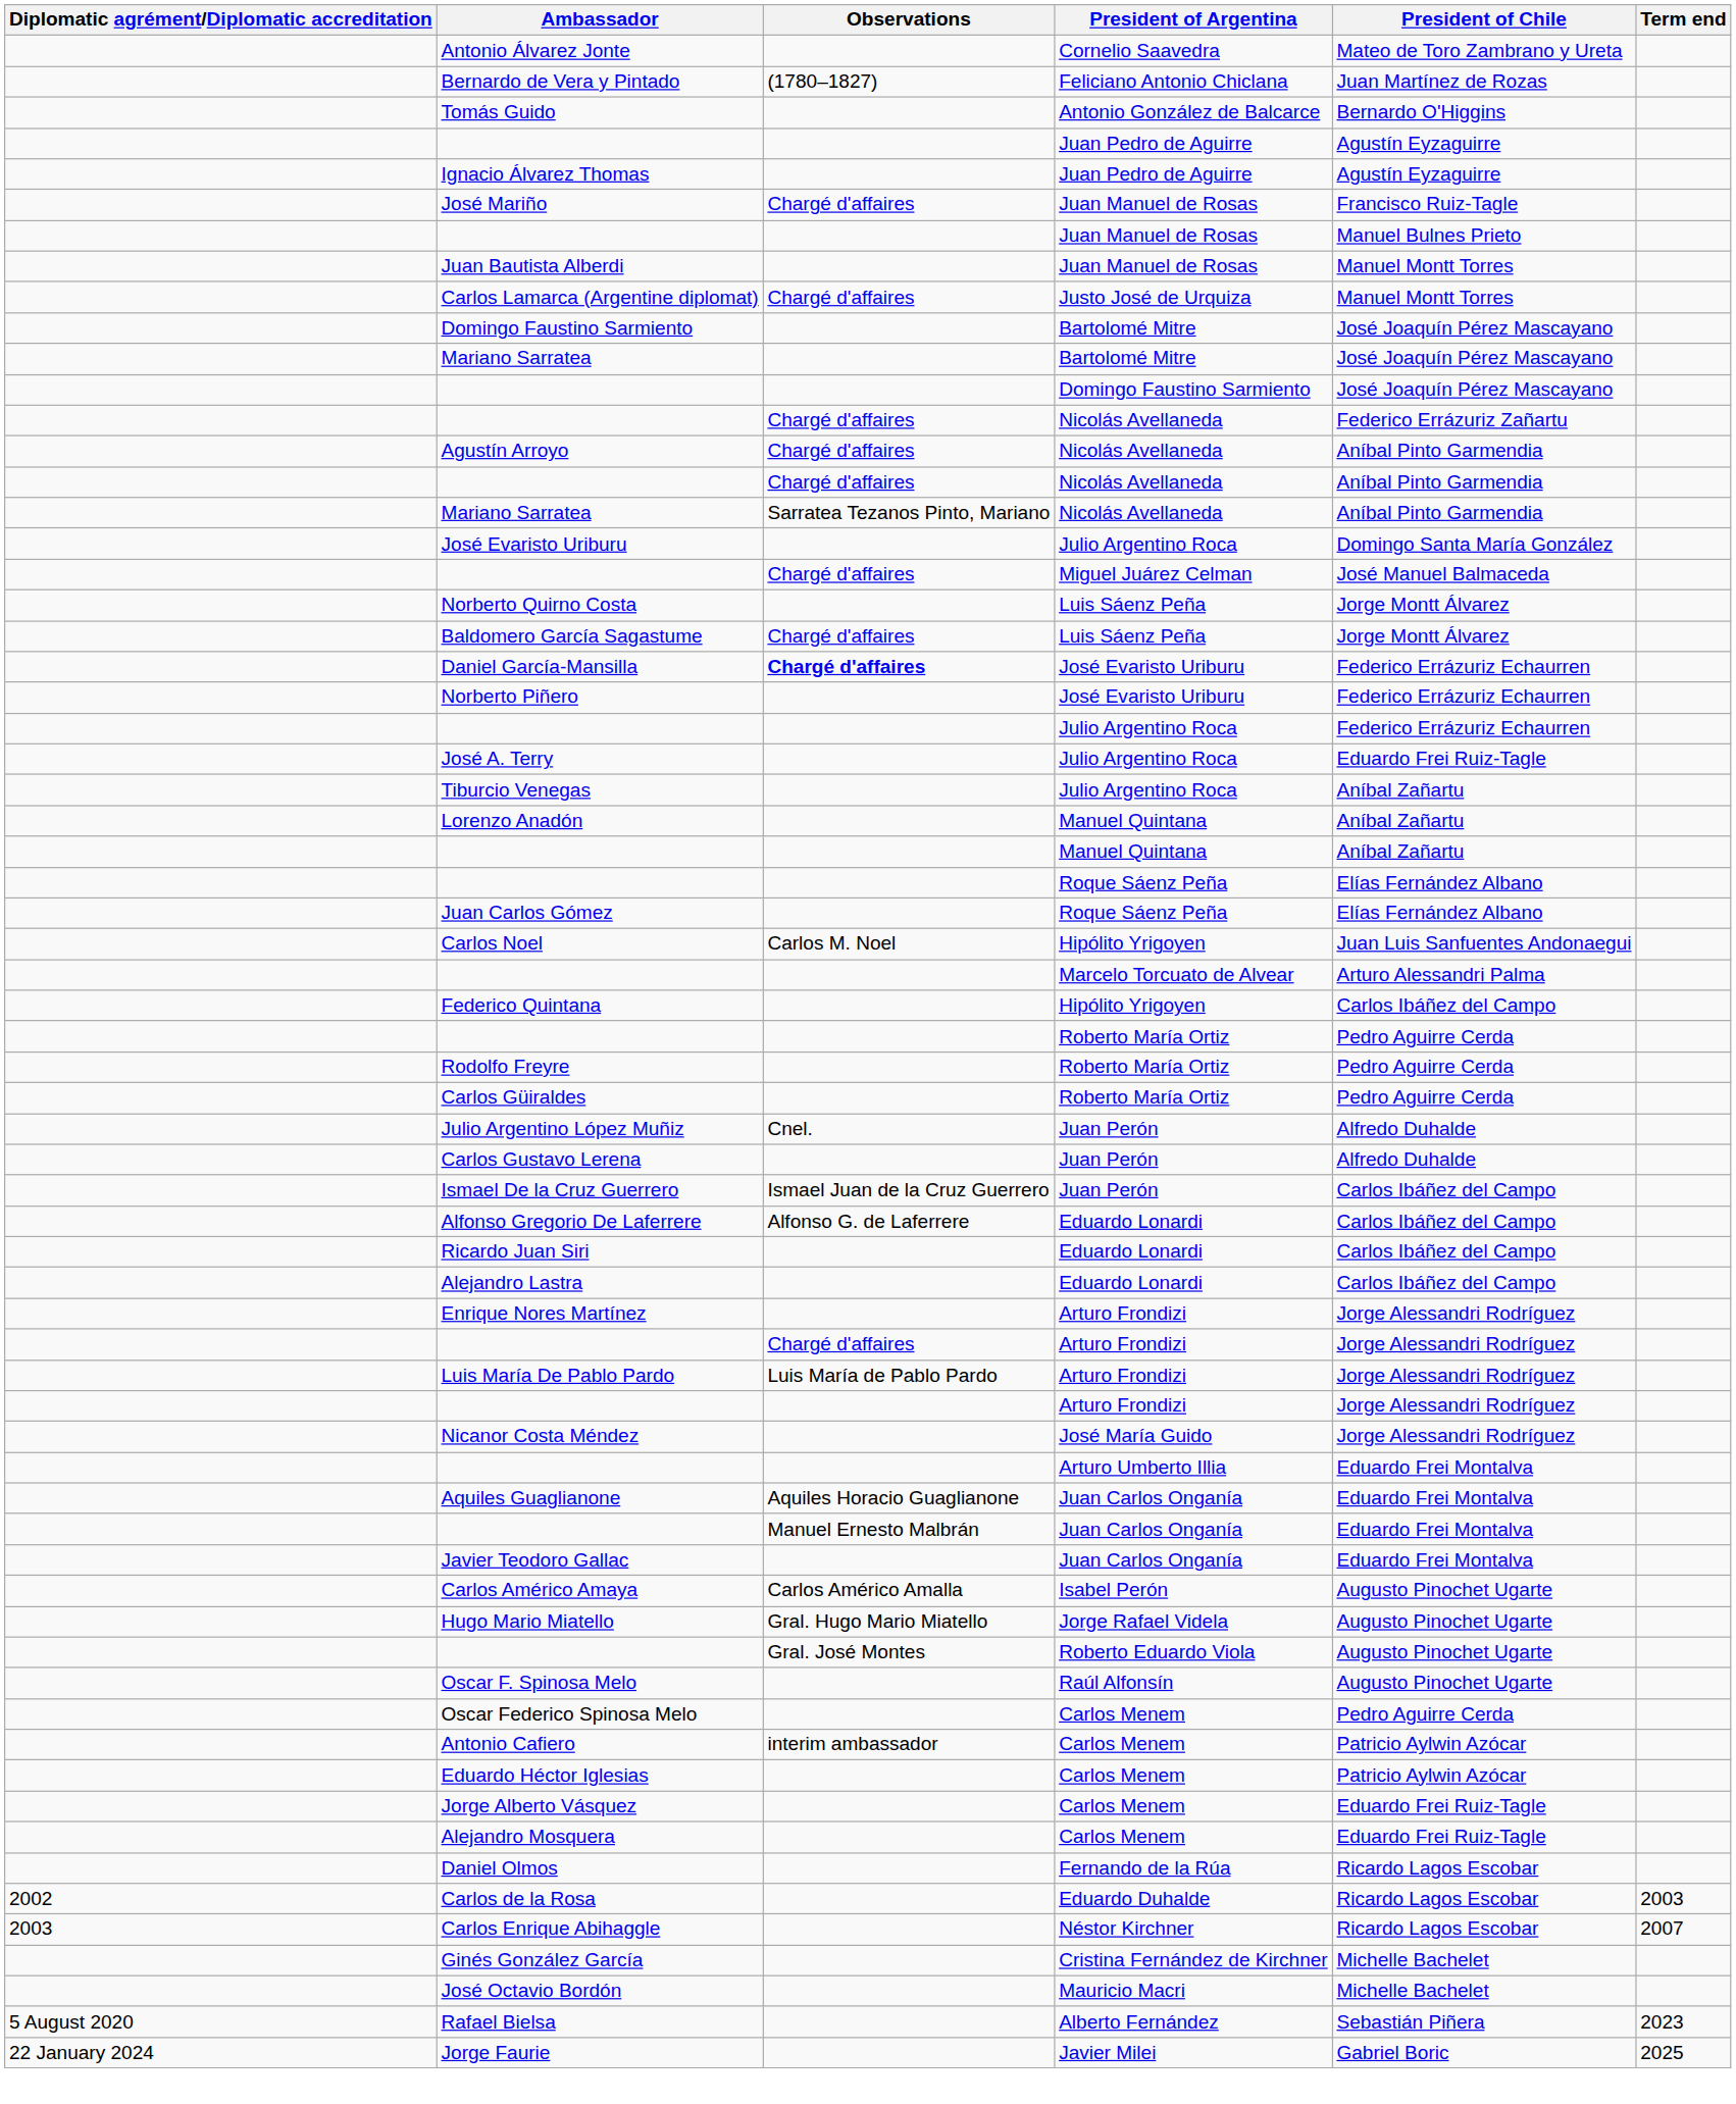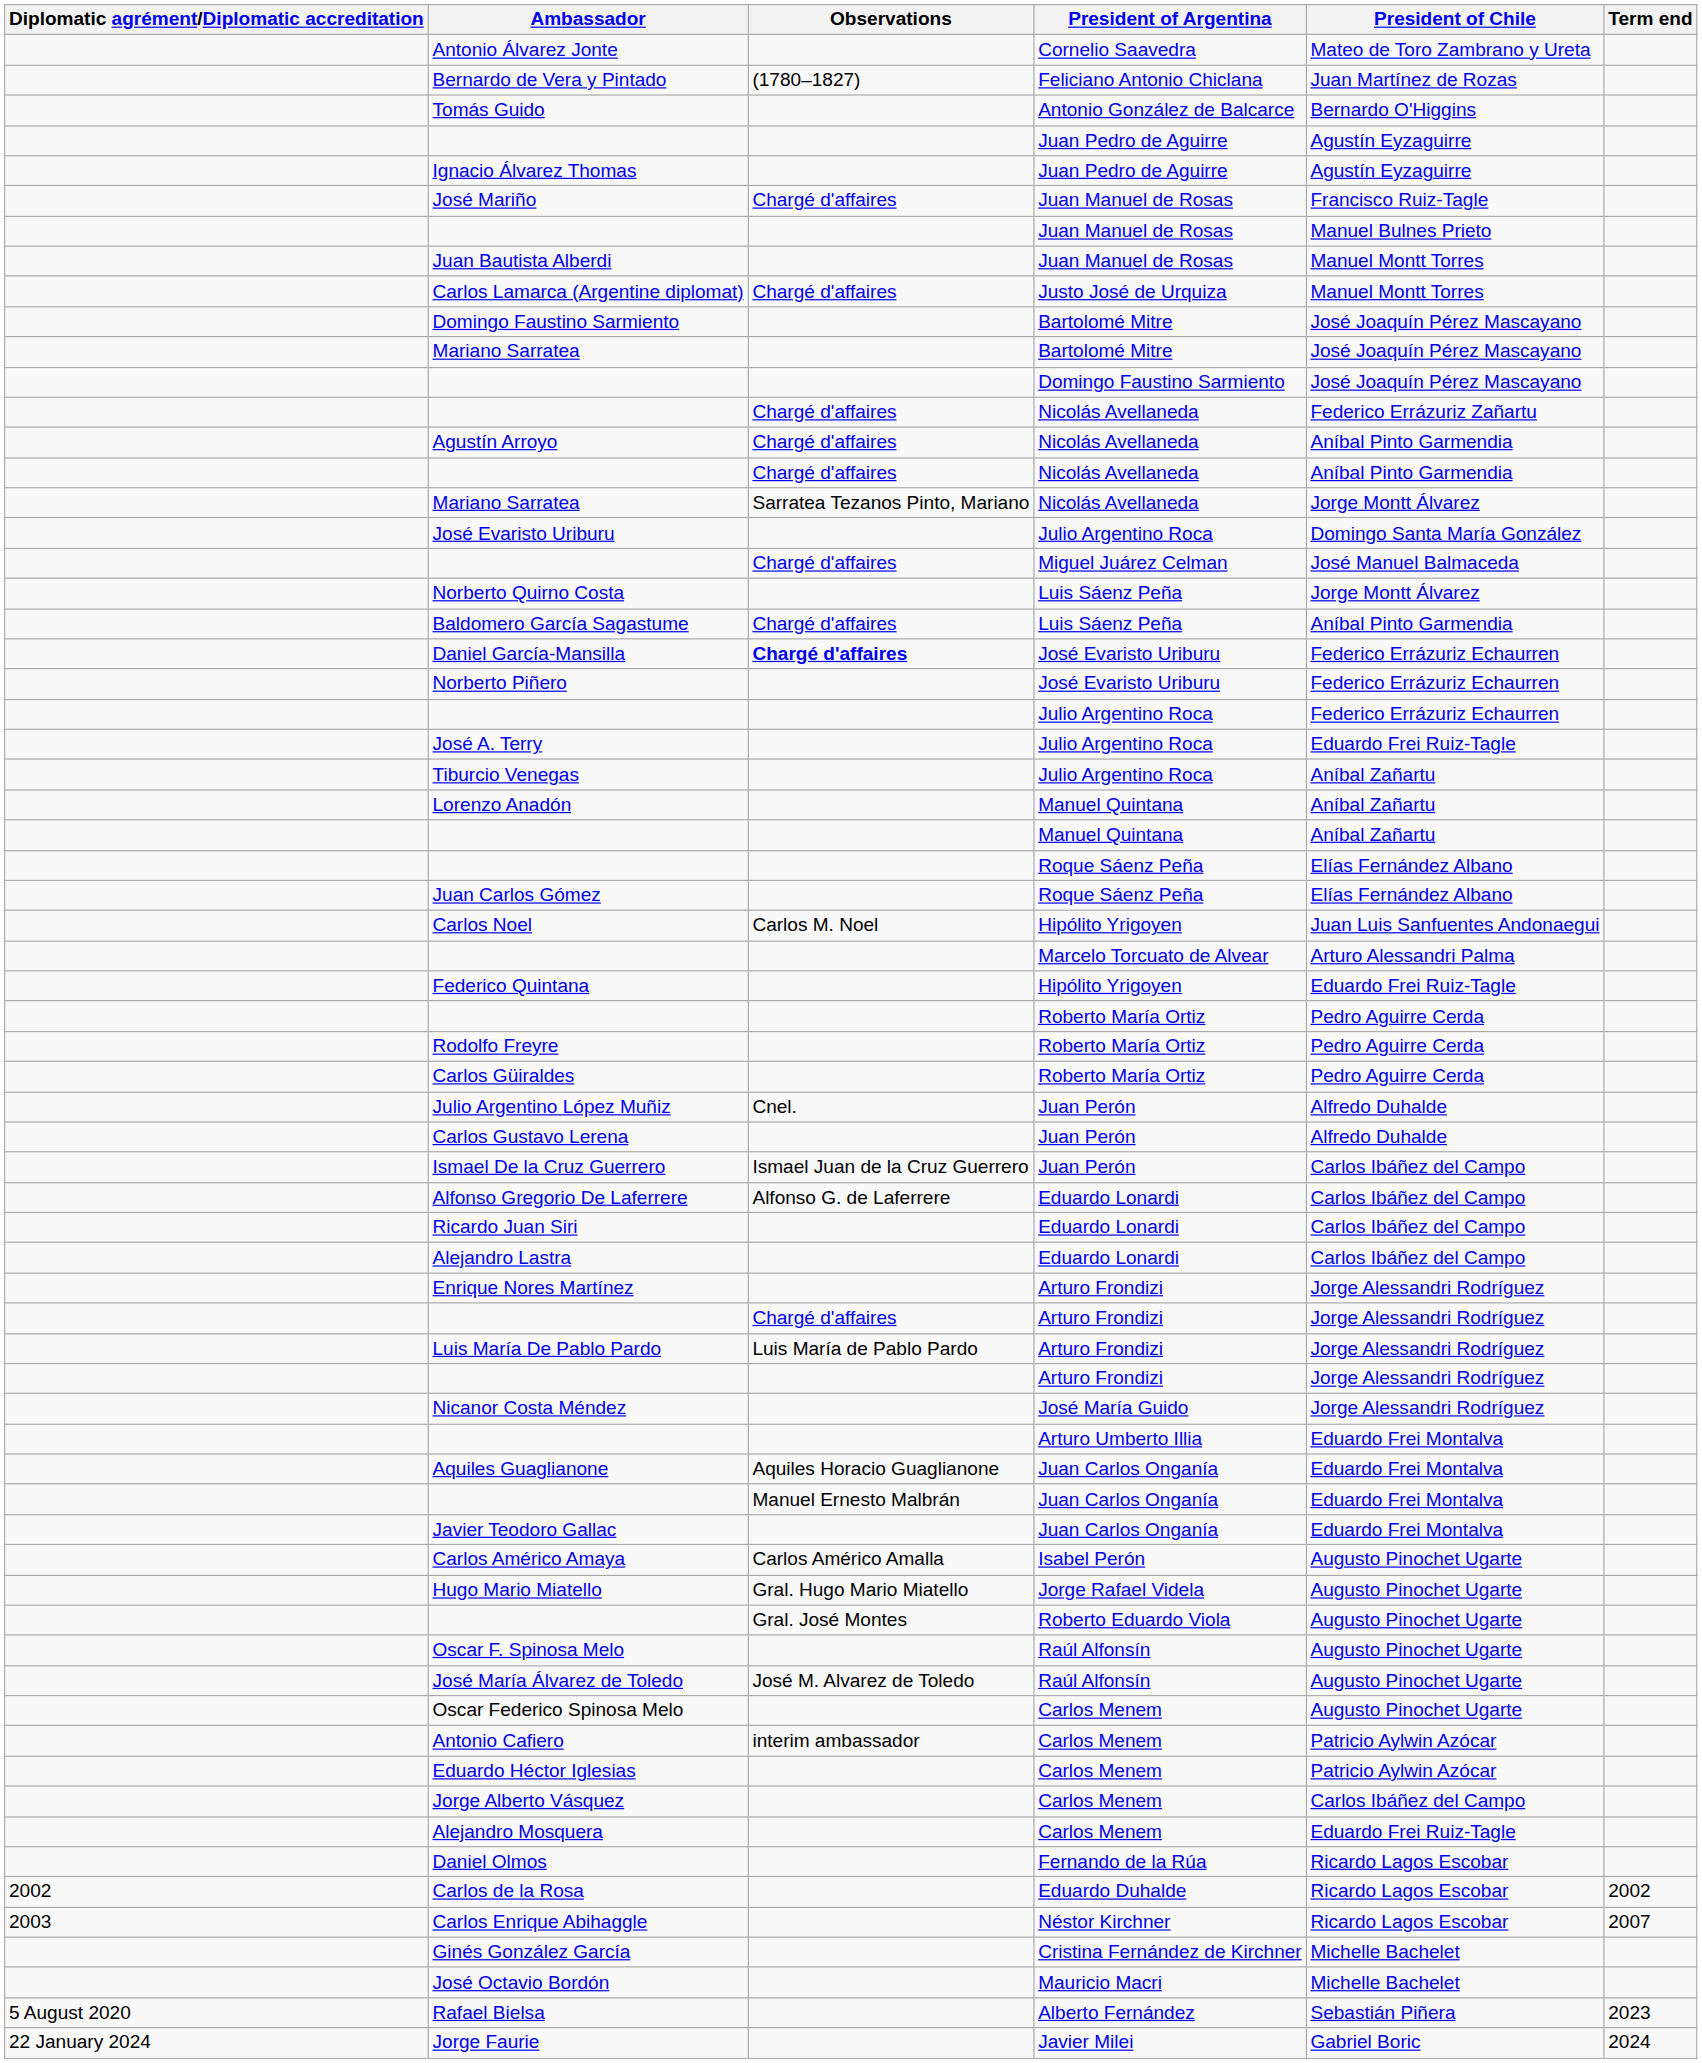Mariano Sarratea / Nicolás Avellaneda | President of Chile: Aníbal Pinto Garmendia -> Jorge Montt Álvarez
Baldomero García Sagastume | President of Chile: Jorge Montt Álvarez -> Aníbal Pinto Garmendia
Federico Quintana | President of Chile: Carlos Ibáñez del Campo -> Eduardo Frei Ruiz-Tagle
+ row: José María Álvarez de Toledo | José M. Alvarez de Toledo | Raúl Alfonsín | Augusto Pinochet Ugarte
Oscar Federico Spinosa Melo | President of Chile: Pedro Aguirre Cerda -> Augusto Pinochet Ugarte
Jorge Alberto Vásquez | President of Chile: Eduardo Frei Ruiz-Tagle -> Carlos Ibáñez del Campo
Carlos de la Rosa | Term end: 2003 -> 2002
Jorge Faurie | Term end: 2025 -> 2024
